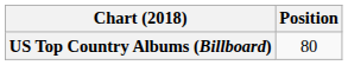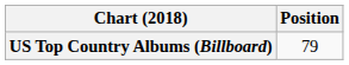US Top Country Albums (Billboard) | Position: 80 -> 79
